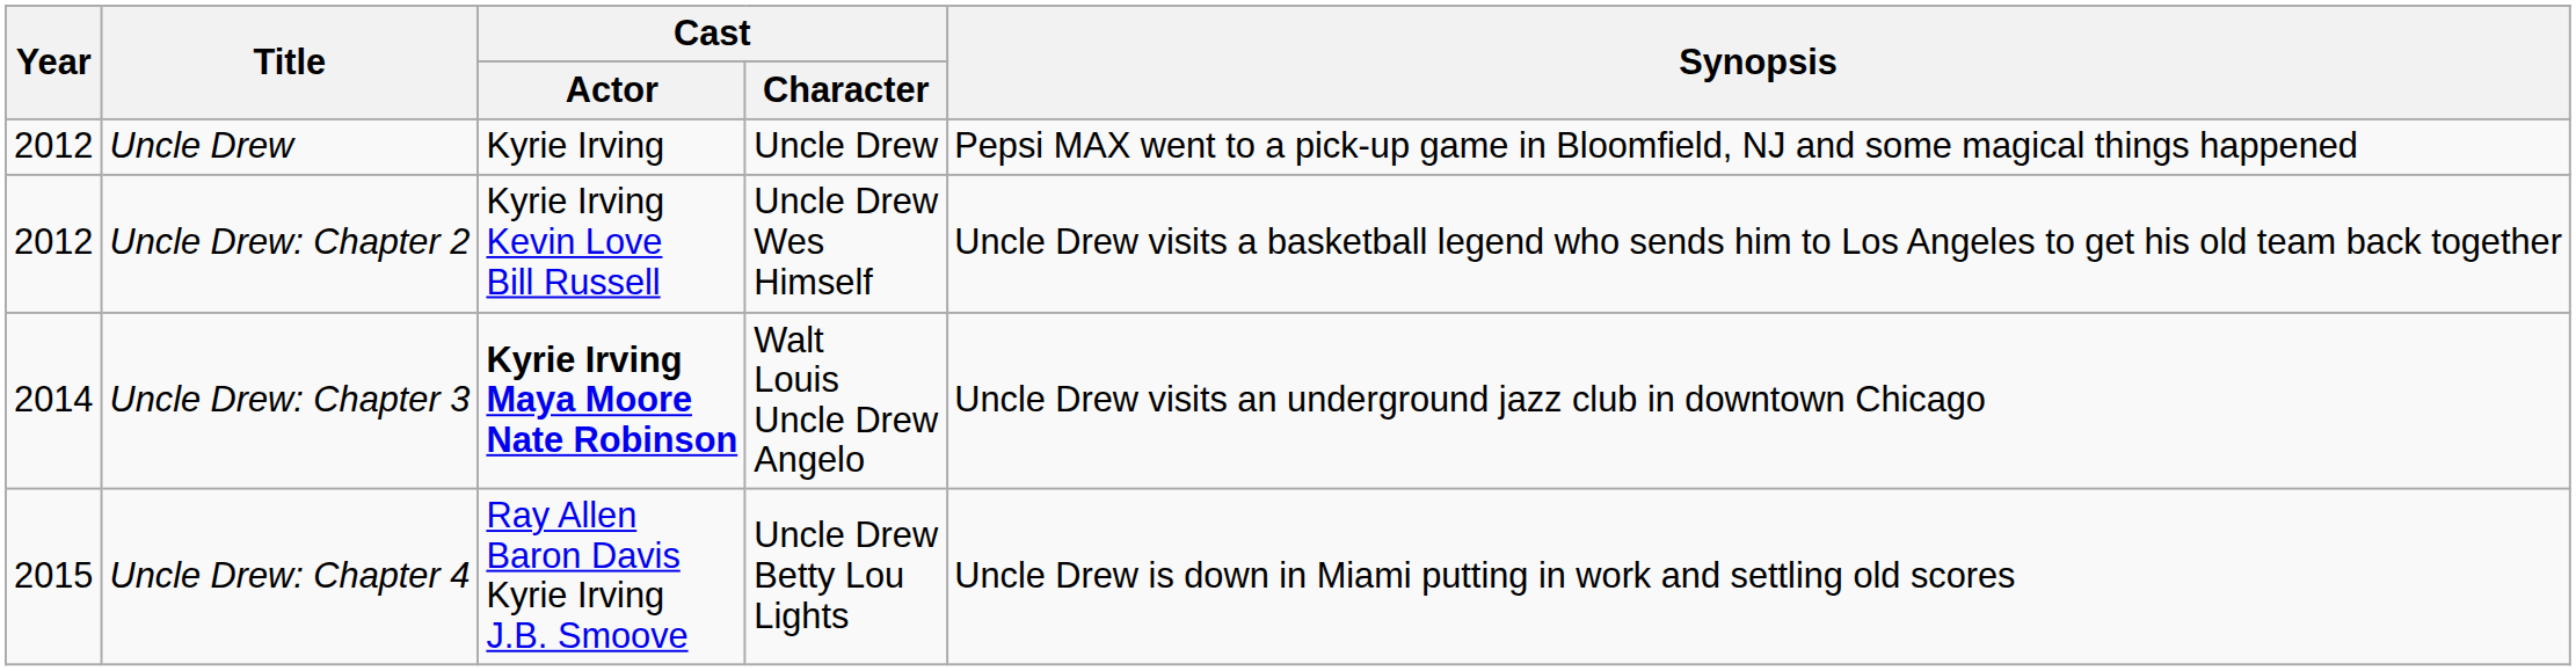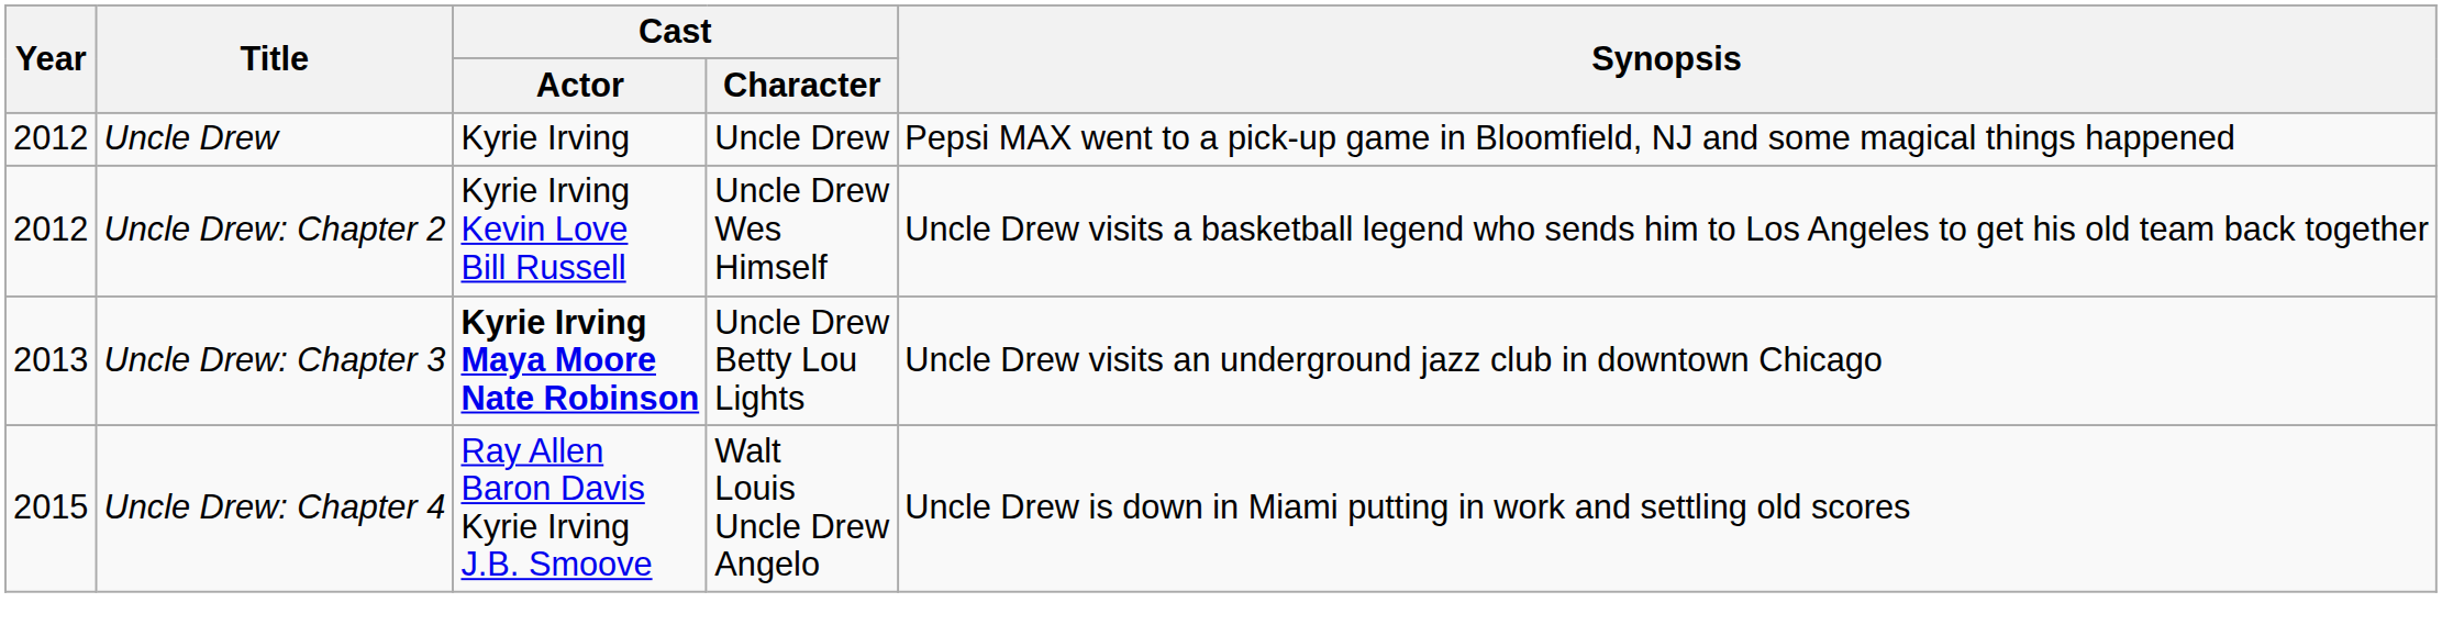Uncle Drew: Chapter 3 | Year: 2014 -> 2013
Uncle Drew: Chapter 3 | Cast / Character: Walt Louis Uncle Drew Angelo -> Uncle Drew Betty Lou Lights
Uncle Drew: Chapter 4 | Cast / Character: Uncle Drew Betty Lou Lights -> Walt Louis Uncle Drew Angelo
